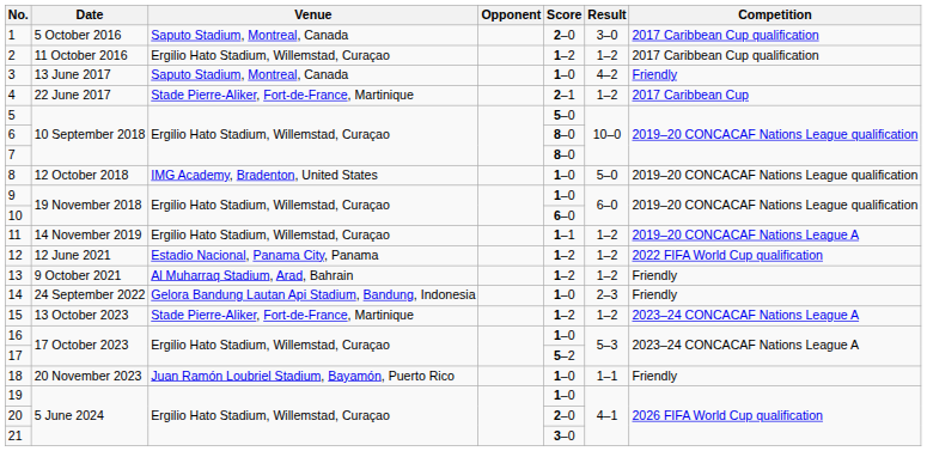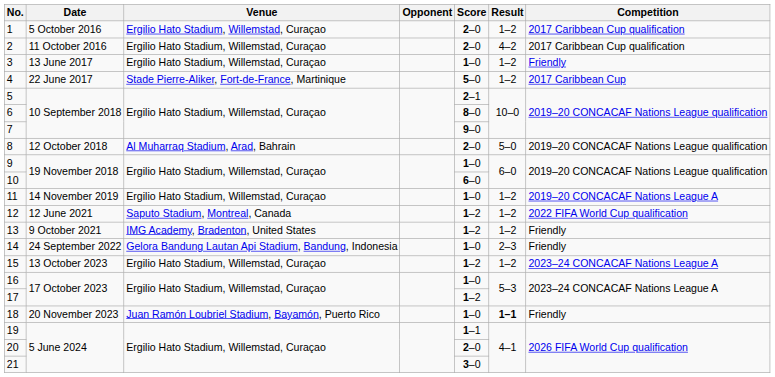1 | Venue: Saputo Stadium, Montreal, Canada -> Ergilio Hato Stadium, Willemstad, Curaçao
1 | Result: 3–0 -> 1–2
2 | Score: 1–2 -> 2–0
2 | Result: 1–2 -> 4–2
3 | Venue: Saputo Stadium, Montreal, Canada -> Ergilio Hato Stadium, Willemstad, Curaçao
3 | Result: 4–2 -> 1–2
4 | Score: 2–1 -> 5–0
5 | Score: 5–0 -> 2–1
7 | Score: 8–0 -> 9–0
8 | Venue: IMG Academy, Bradenton, United States -> Al Muharraq Stadium, Arad, Bahrain
8 | Score: 1–0 -> 2–0
11 | Score: 1–1 -> 1–0
12 | Venue: Estadio Nacional, Panama City, Panama -> Saputo Stadium, Montreal, Canada
13 | Venue: Al Muharraq Stadium, Arad, Bahrain -> IMG Academy, Bradenton, United States
15 | Venue: Stade Pierre-Aliker, Fort-de-France, Martinique -> Ergilio Hato Stadium, Willemstad, Curaçao
17 | Score: 5–2 -> 1–2
18 | Result: normal -> bold
19 | Score: 1–0 -> 1–1
